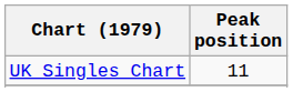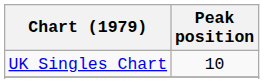UK Singles Chart | Peak position: 11 -> 10
